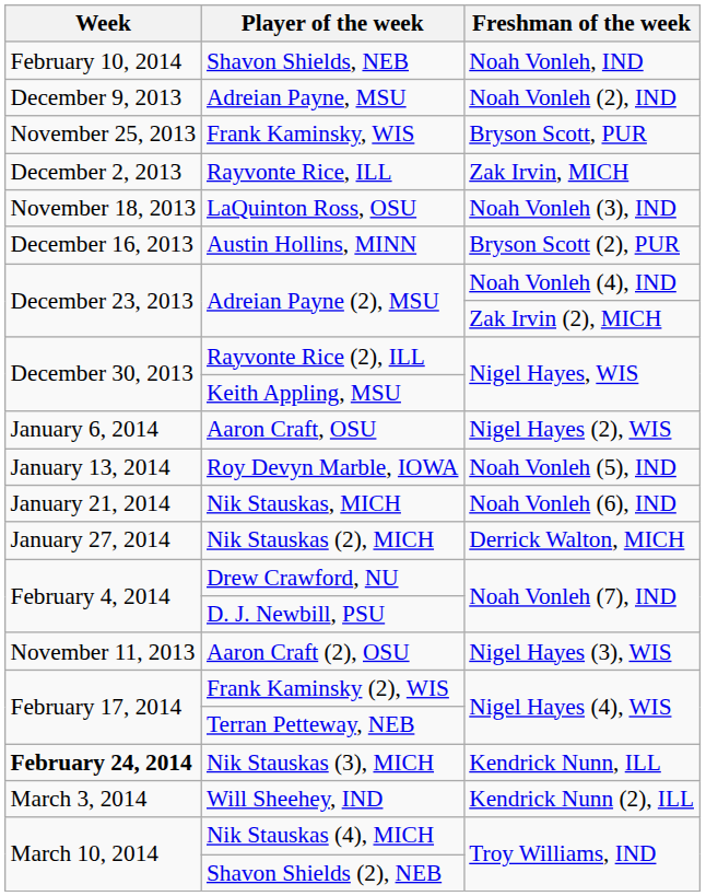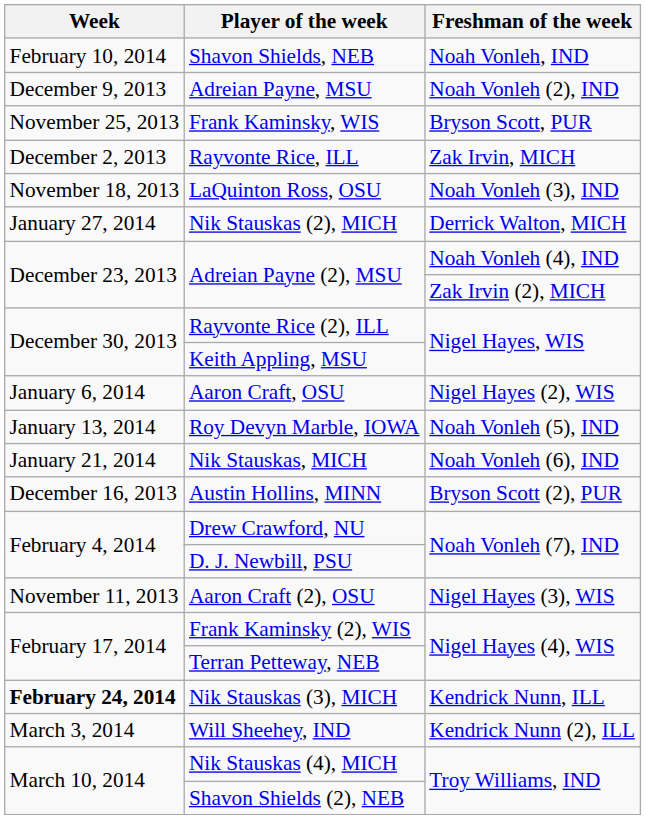rows swapped: Austin Hollins, MINN <-> Nik Stauskas (2), MICH
